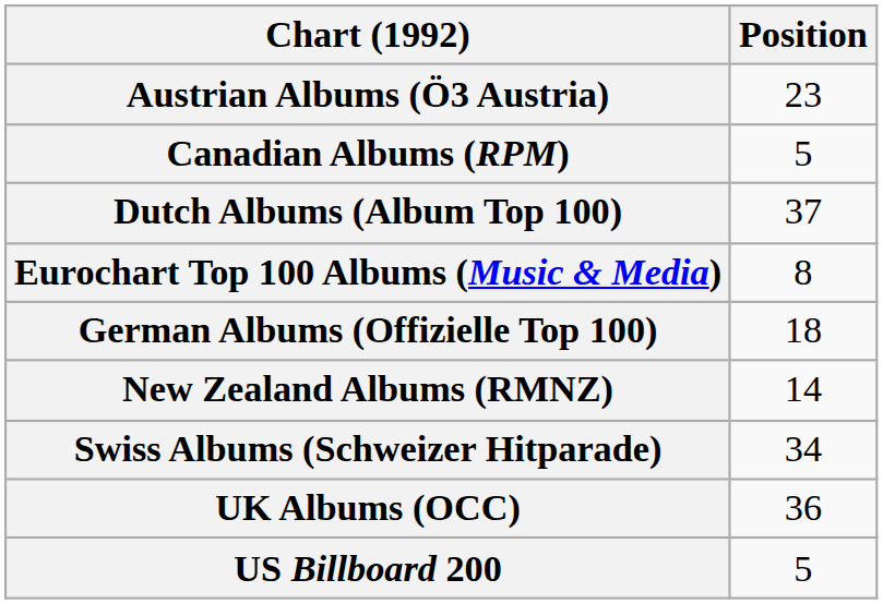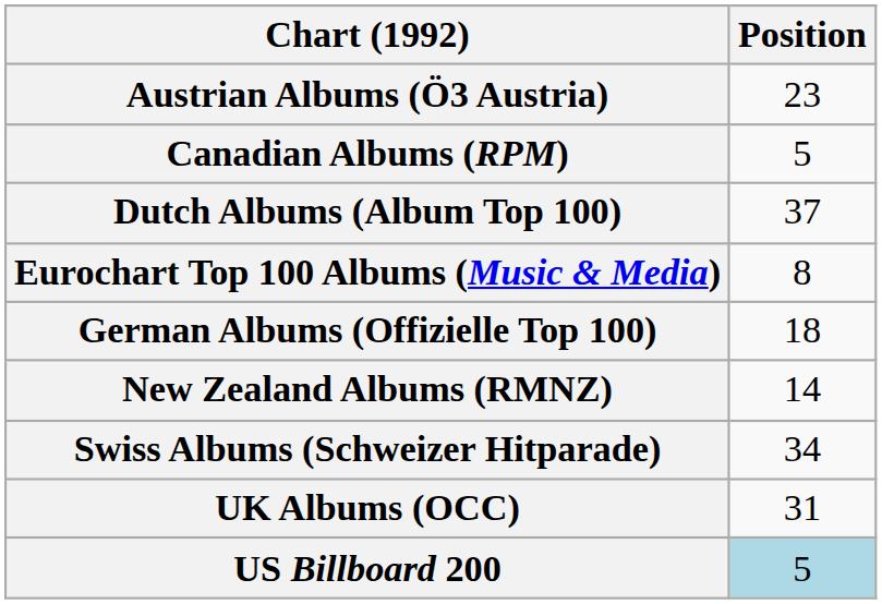UK Albums (OCC) | Position: 36 -> 31
US Billboard 200 | Position: no background -> lightblue background
